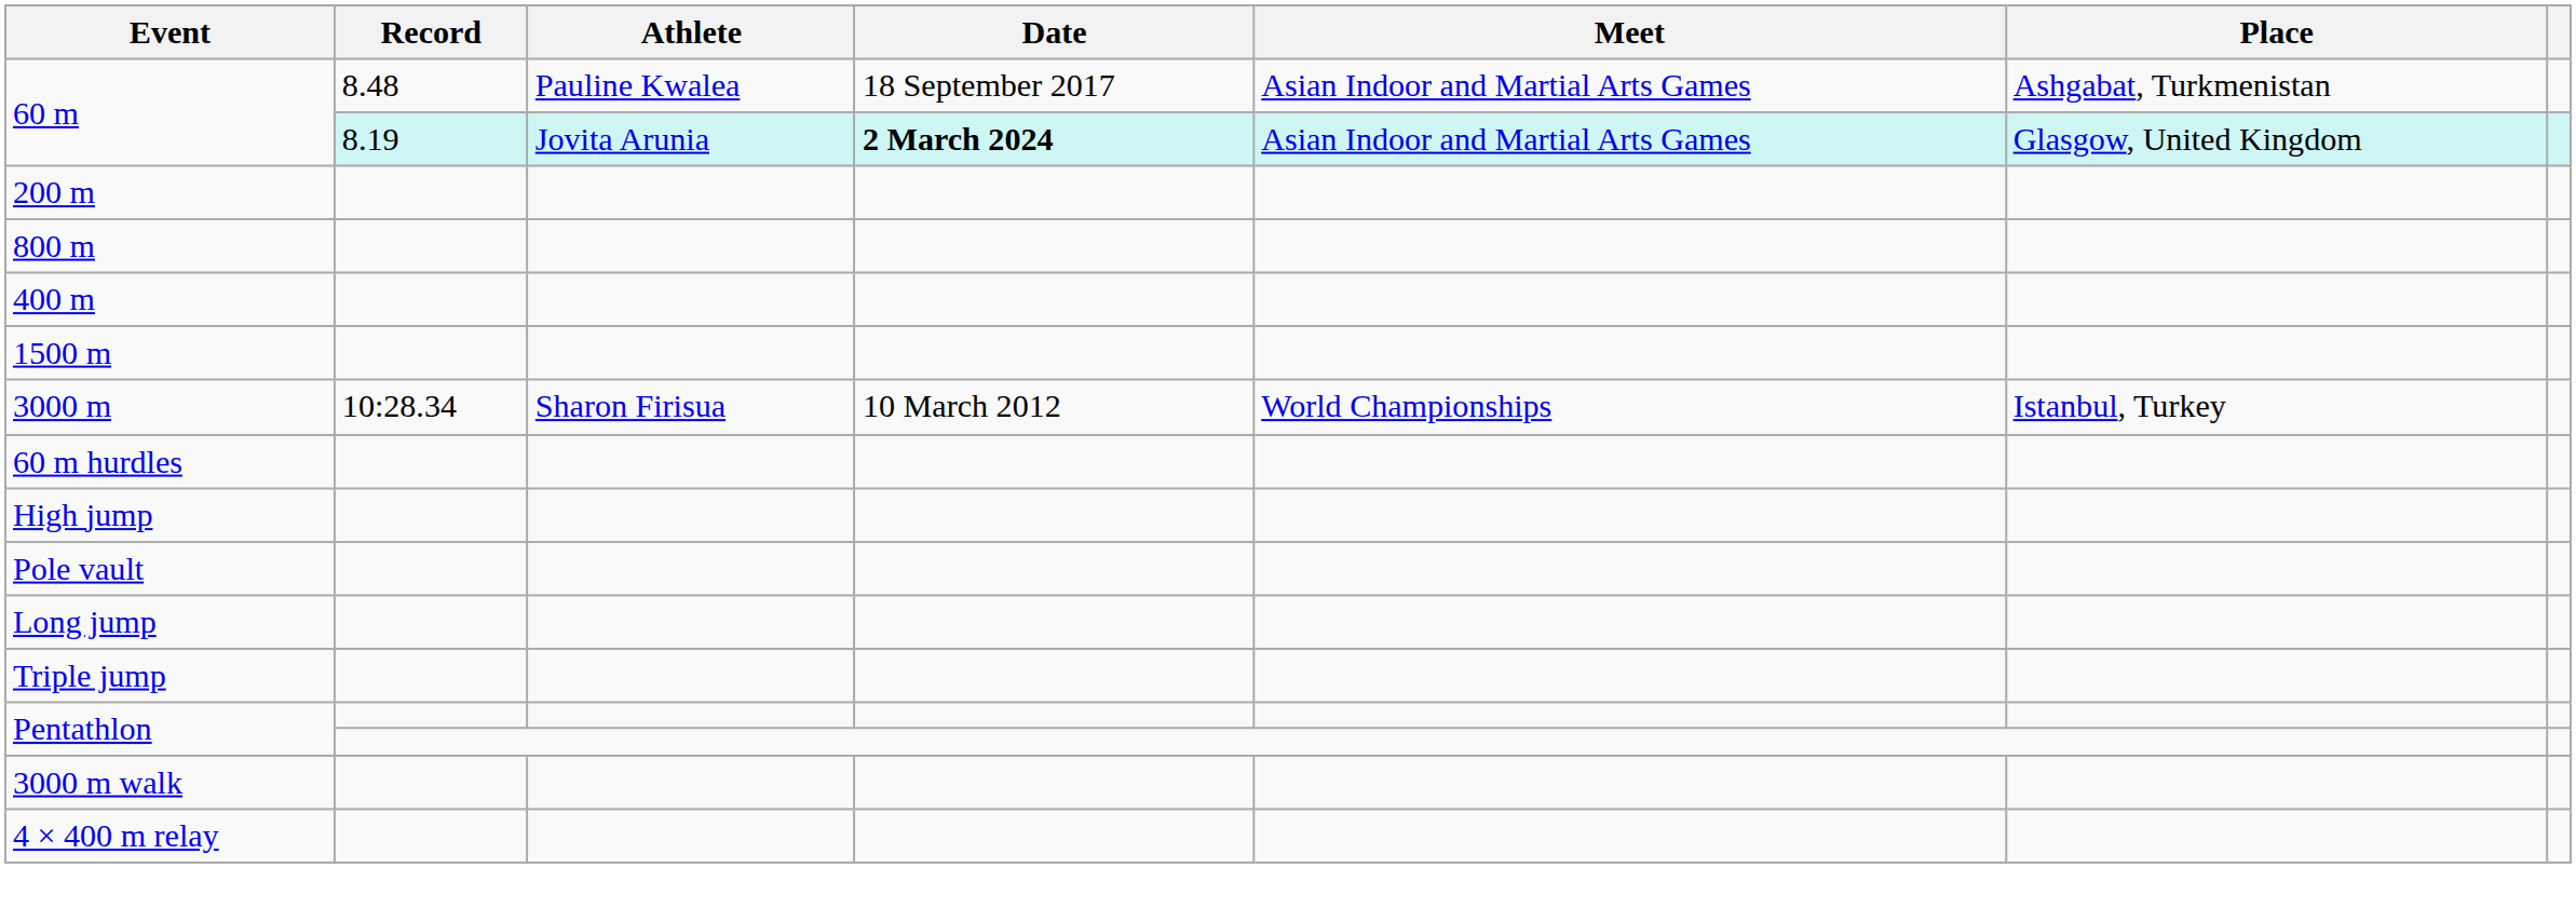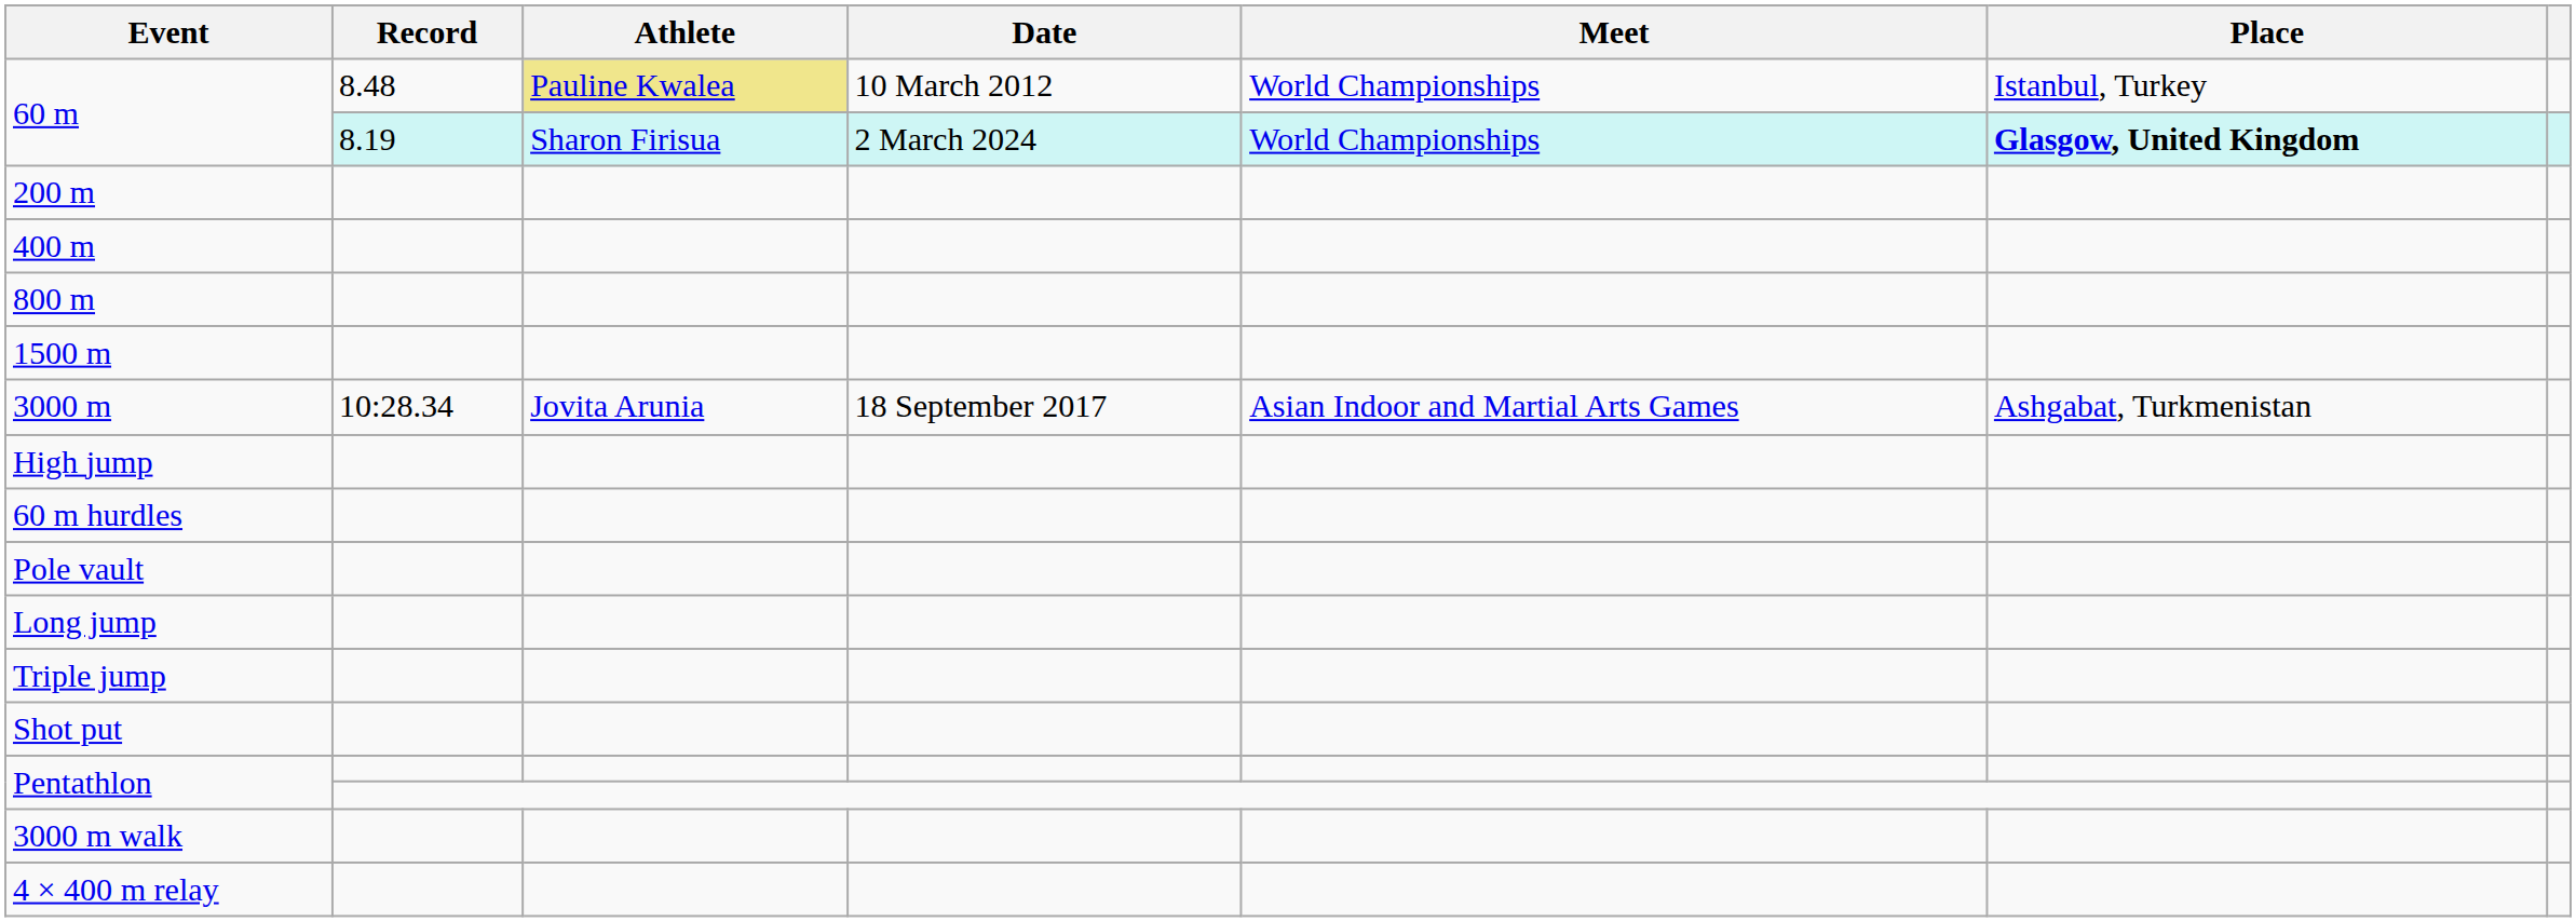60 m / 8.48 | Athlete: no background -> khaki background
60 m / 8.48 | Date: 18 September 2017 -> 10 March 2012
60 m / 8.48 | Meet: Asian Indoor and Martial Arts Games -> World Championships
60 m / 8.48 | Place: Ashgabat, Turkmenistan -> Istanbul, Turkey
60 m / 8.19 | Athlete: Jovita Arunia -> Sharon Firisua
60 m / 8.19 | Date: bold -> normal
60 m / 8.19 | Meet: Asian Indoor and Martial Arts Games -> World Championships
60 m / 8.19 | Place: normal -> bold
rows swapped: 400 m <-> 800 m
3000 m | Athlete: Sharon Firisua -> Jovita Arunia
3000 m | Date: 10 March 2012 -> 18 September 2017
3000 m | Meet: World Championships -> Asian Indoor and Martial Arts Games
3000 m | Place: Istanbul, Turkey -> Ashgabat, Turkmenistan
rows swapped: 60 m hurdles <-> High jump
+ row: Shot put
